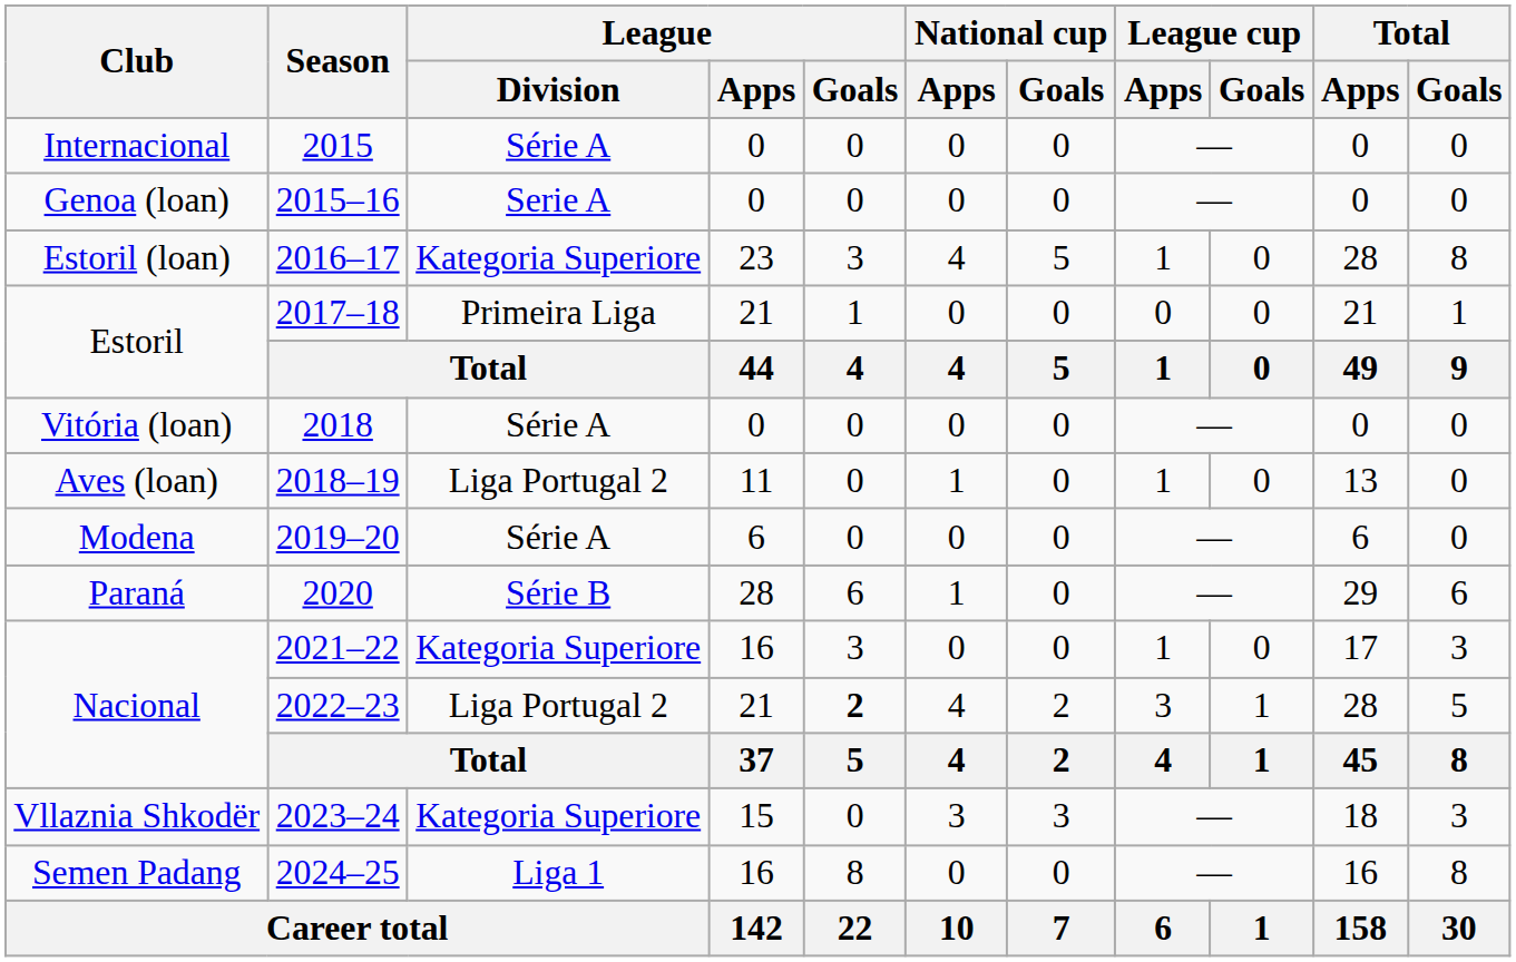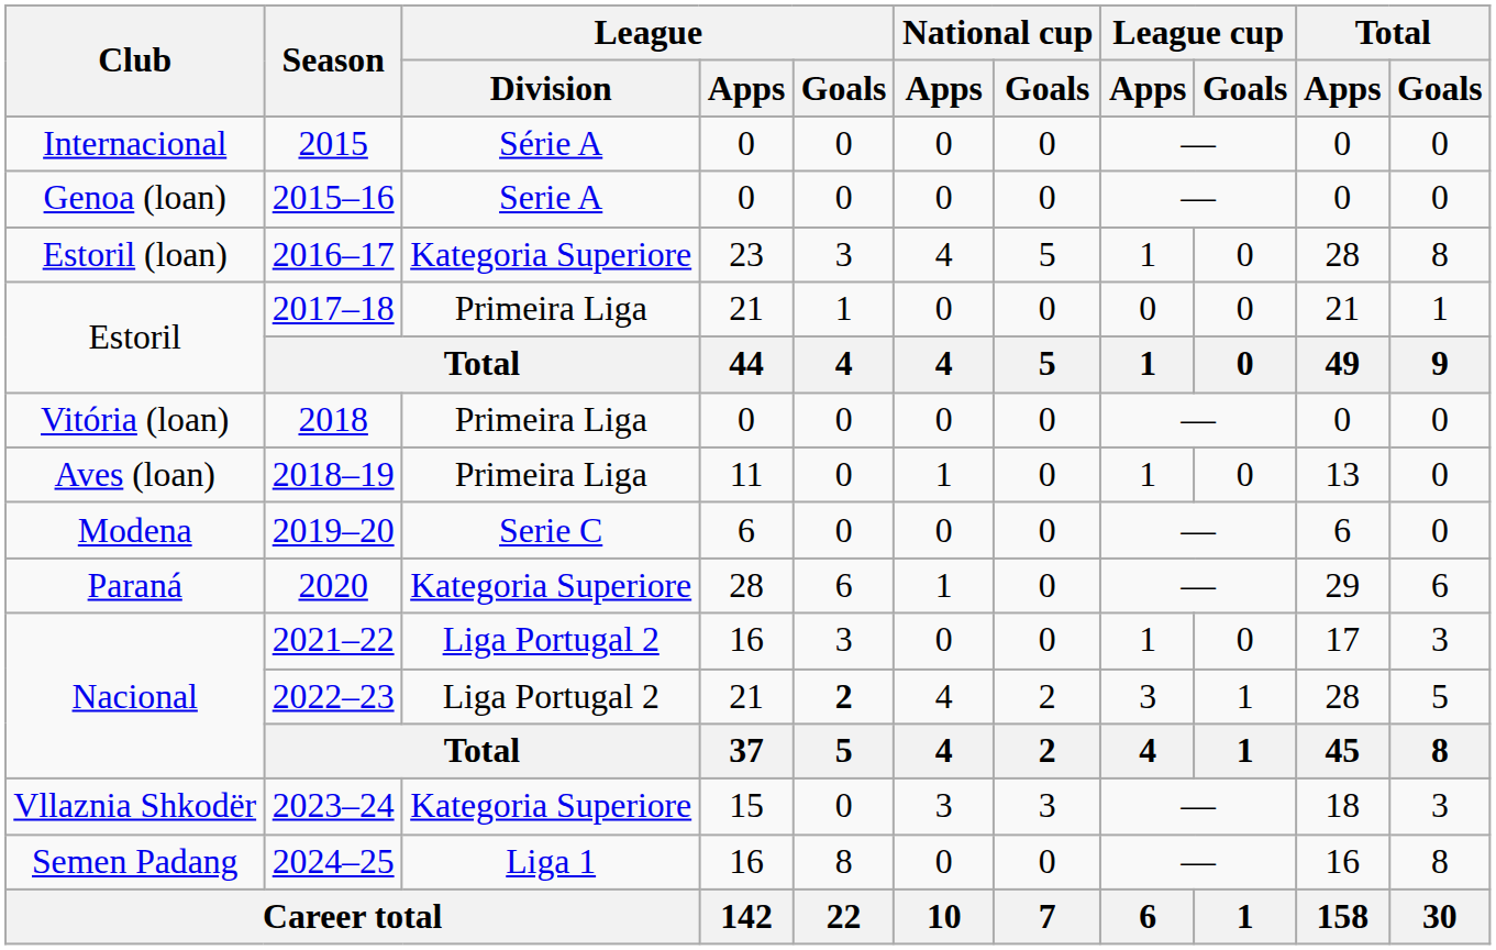Vitória (loan) | League / Division: Série A -> Primeira Liga
Aves (loan) | League / Division: Liga Portugal 2 -> Primeira Liga
Modena | League / Division: Série A -> Serie C
Paraná | League / Division: Série B -> Kategoria Superiore
Nacional / 2021–22 | League / Division: Kategoria Superiore -> Liga Portugal 2
